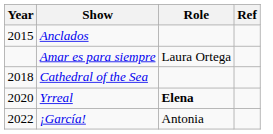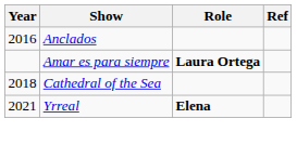Anclados | Year: 2015 -> 2016
Amar es para siempre | Role: normal -> bold
Yrreal | Year: 2020 -> 2021
- row: 2022 | ¡García! | Antonia
